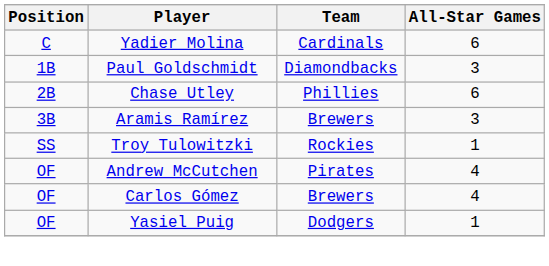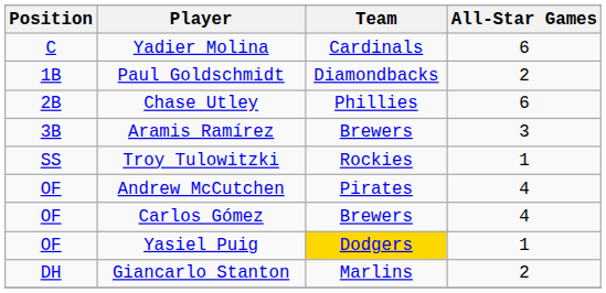Paul Goldschmidt | All-Star Games: 3 -> 2
Yasiel Puig | Team: no background -> gold background
+ row: DH | Giancarlo Stanton | Marlins | 2
